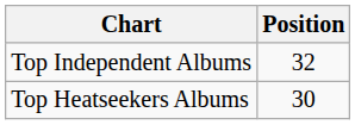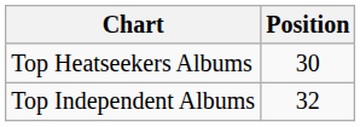rows swapped: Top Independent Albums <-> Top Heatseekers Albums
